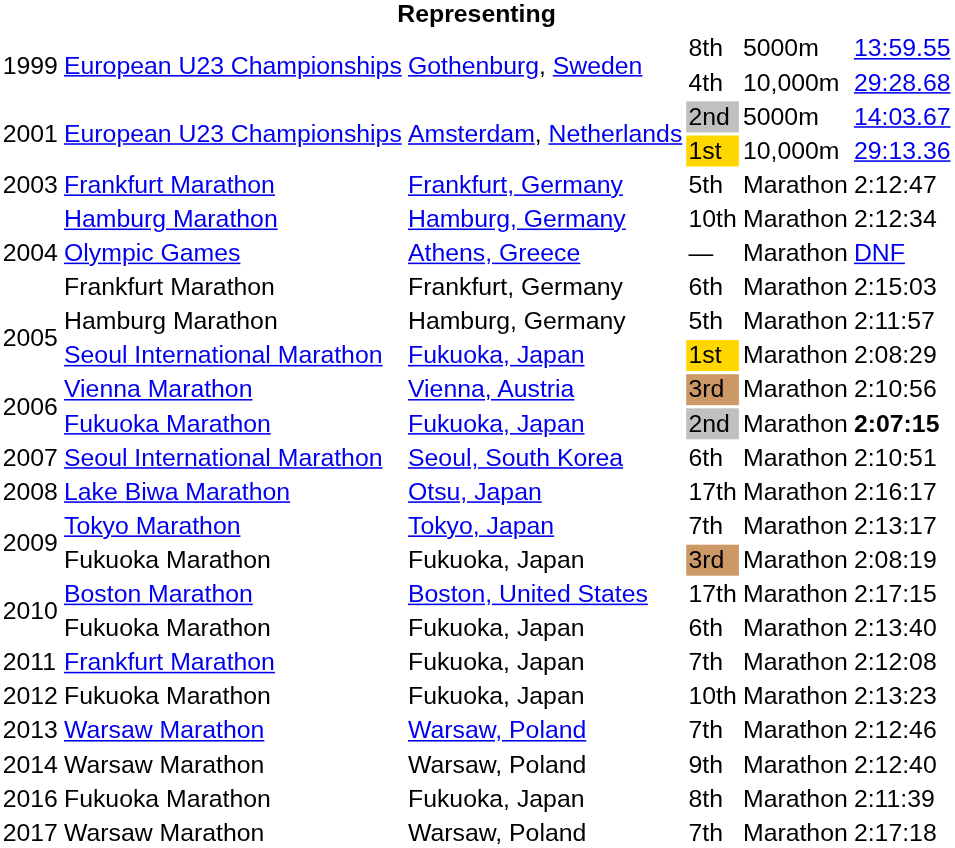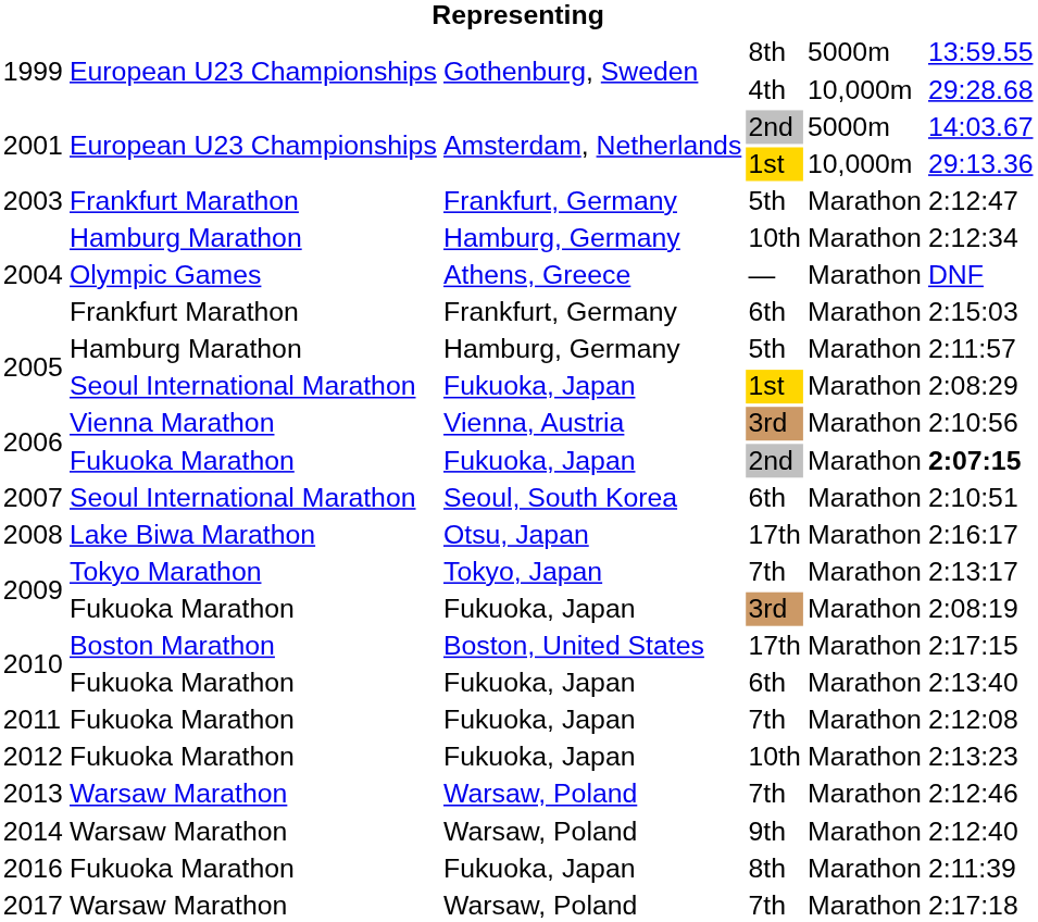2011 | column 2: Frankfurt Marathon -> Fukuoka Marathon
